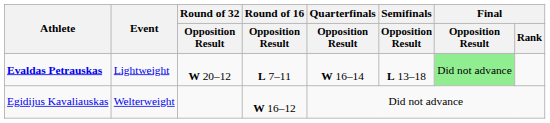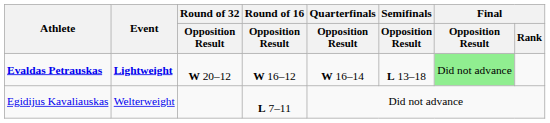Evaldas Petrauskas | Event: normal -> bold
Evaldas Petrauskas | Round of 16 / Opposition Result: L 7–11 -> W 16–12
Egidijus Kavaliauskas | Round of 16 / Opposition Result: W 16–12 -> L 7–11
